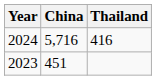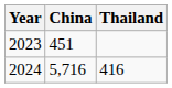rows swapped: 2023 <-> 2024
